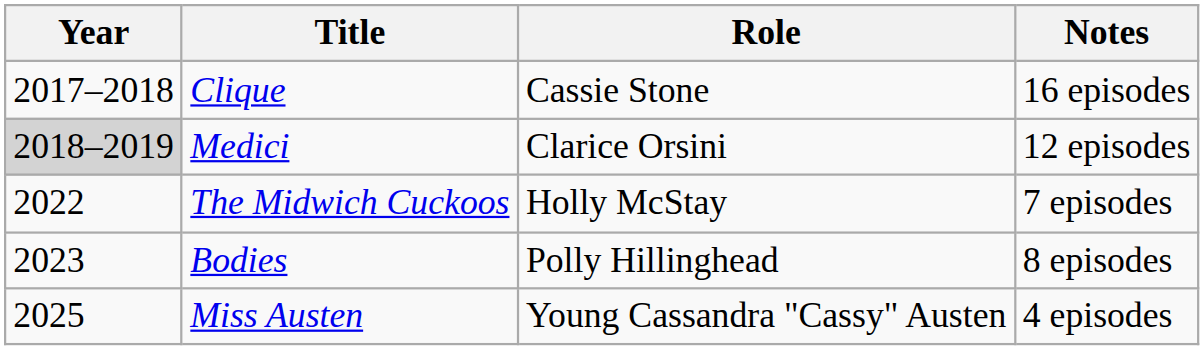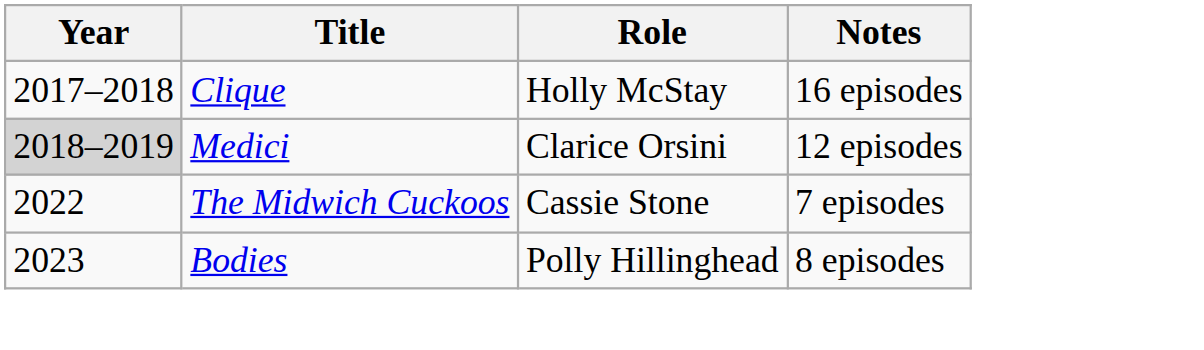Clique | Role: Cassie Stone -> Holly McStay
The Midwich Cuckoos | Role: Holly McStay -> Cassie Stone
- row: 2025 | Miss Austen | Young Cassandra "Cassy" Austen | 4 episodes
